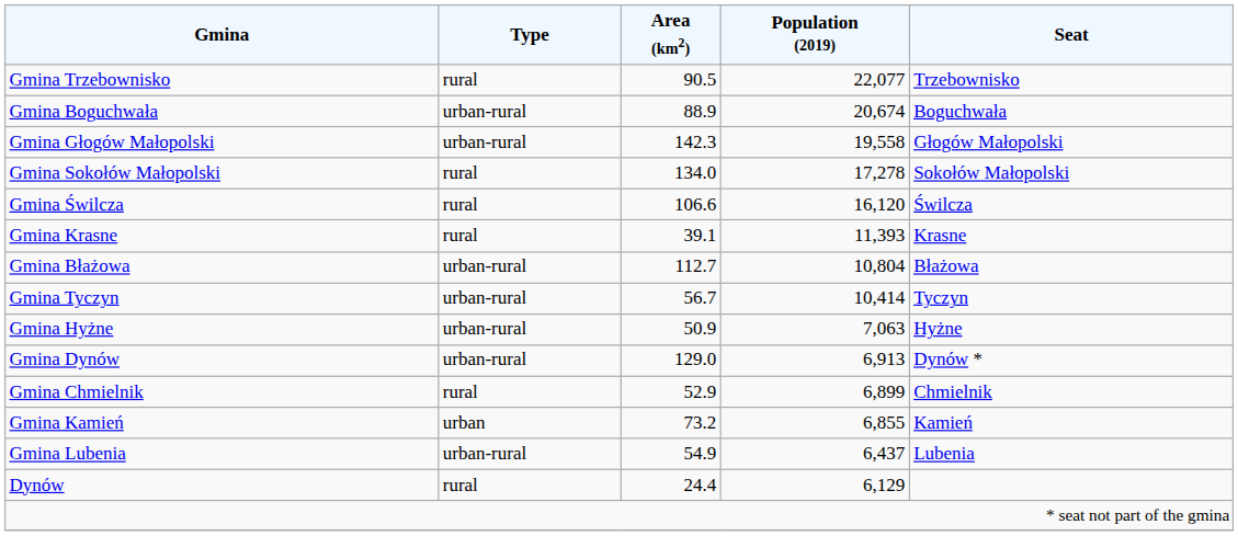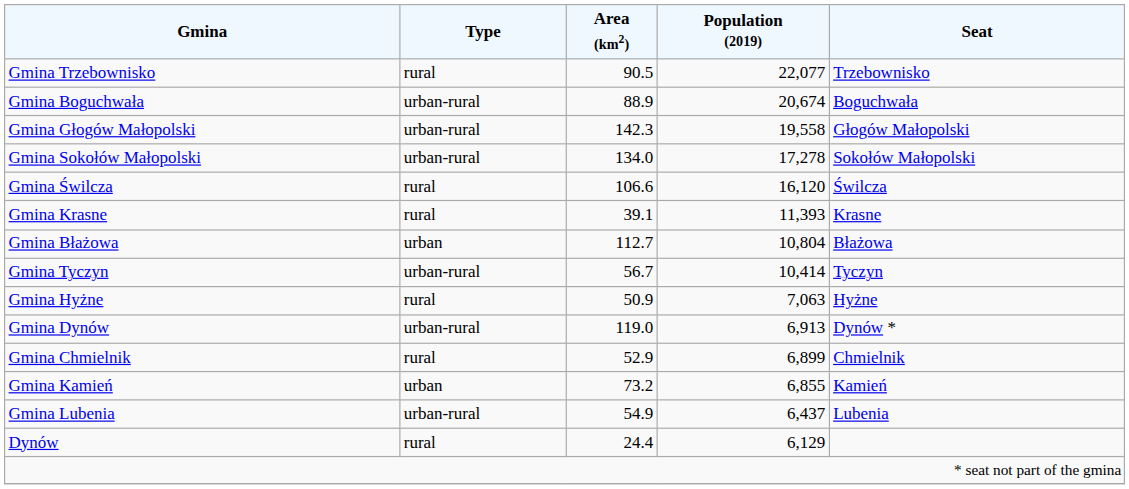Gmina Sokołów Małopolski | Type: rural -> urban-rural
Gmina Błażowa | Type: urban-rural -> urban
Gmina Hyżne | Type: urban-rural -> rural
Gmina Dynów | Area (km2): 129.0 -> 119.0
